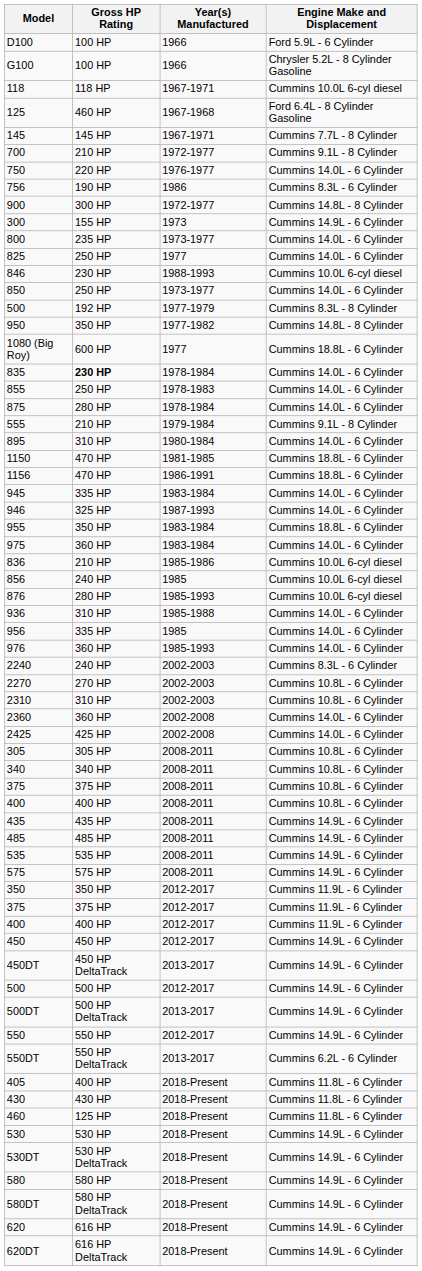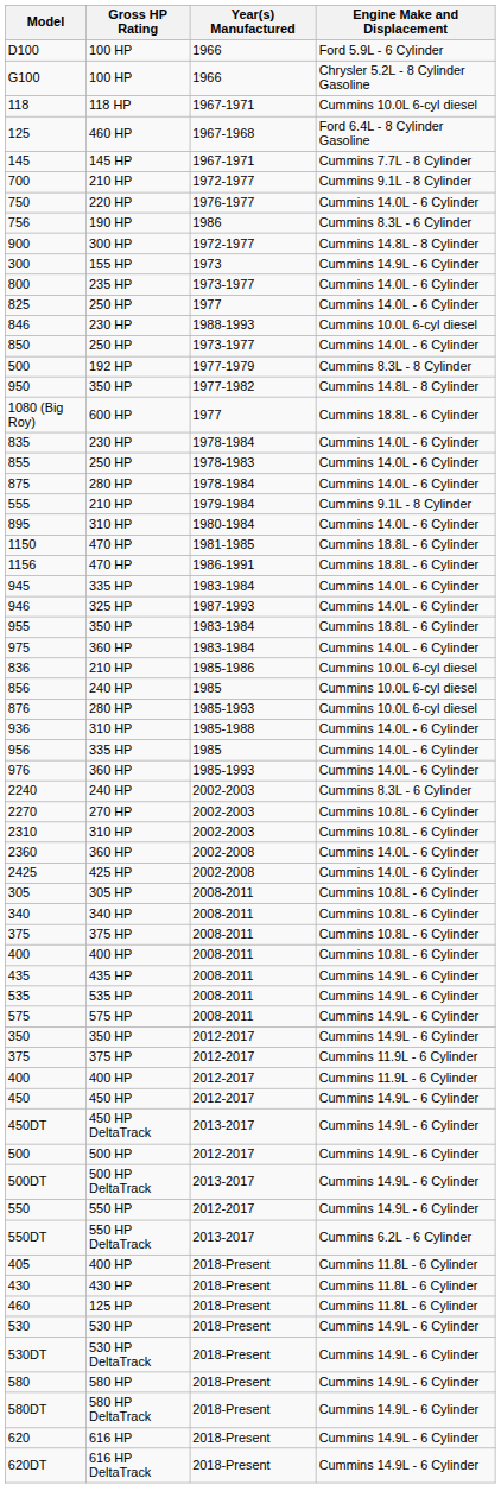835 | Gross HP Rating: bold -> normal
- row: 485 | 485 HP | 2008-2011 | Cummins 14.9L - 6 Cylinder
350 | Engine Make and Displacement: Cummins 11.9L - 6 Cylinder -> Cummins 14.9L - 6 Cylinder
